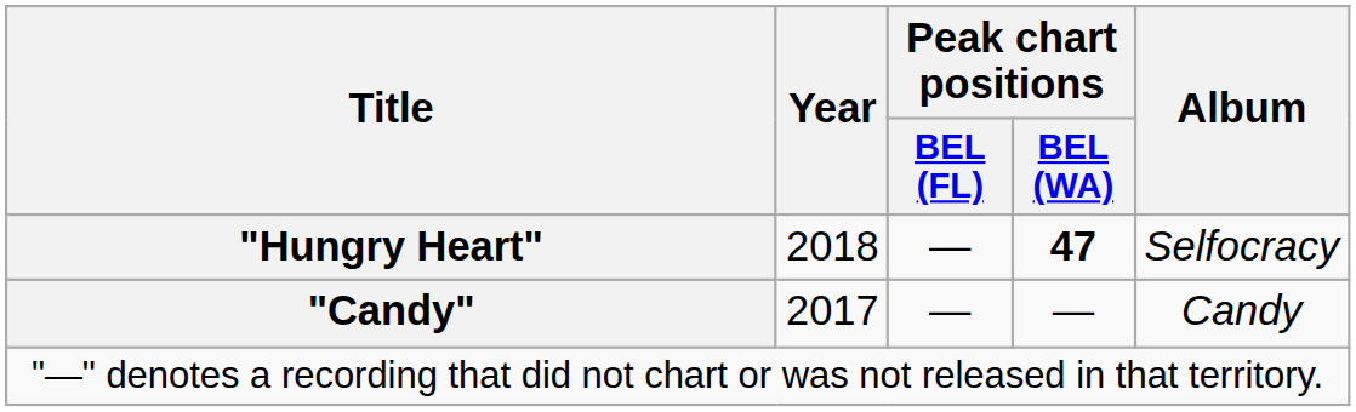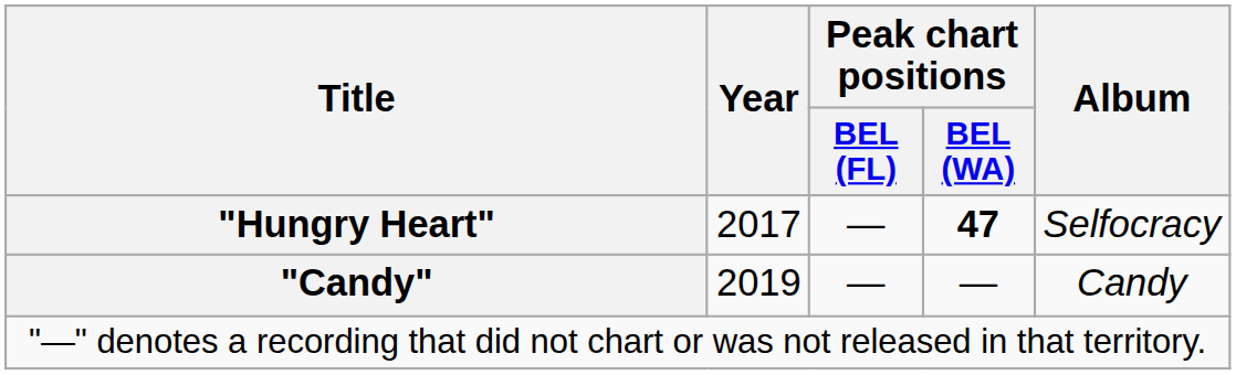"Hungry Heart" | Year: 2018 -> 2017
"Candy" | Year: 2017 -> 2019
